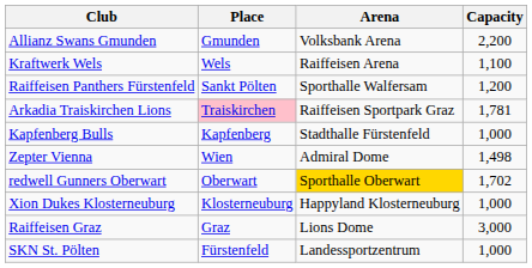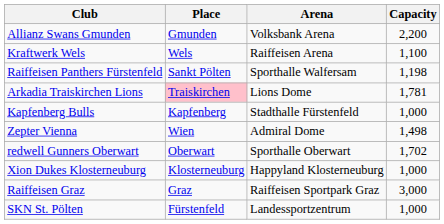Raiffeisen Panthers Fürstenfeld | Capacity: 1,200 -> 1,198
Arkadia Traiskirchen Lions | Arena: Raiffeisen Sportpark Graz -> Lions Dome
redwell Gunners Oberwart | Arena: gold background -> no background
Raiffeisen Graz | Arena: Lions Dome -> Raiffeisen Sportpark Graz
